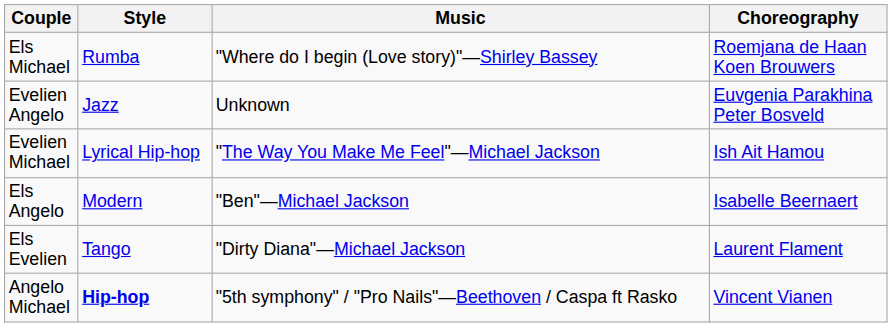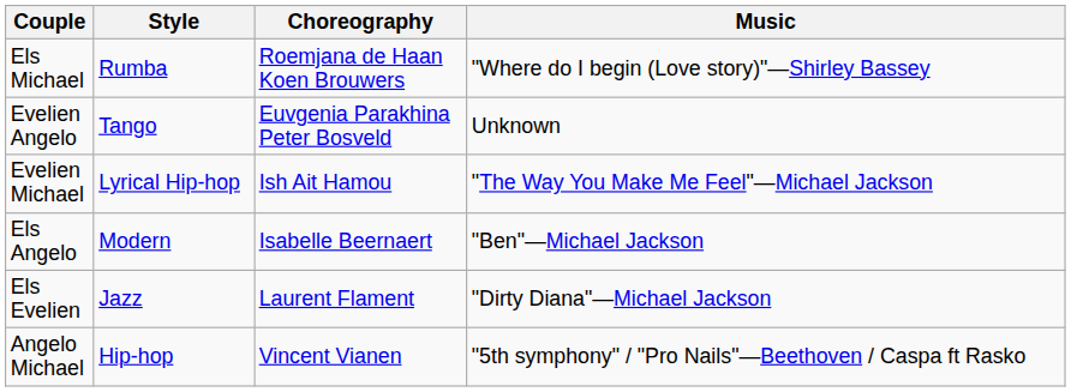columns swapped: Music <-> Choreography
Evelien Angelo | Style: Jazz -> Tango
Els Evelien | Style: Tango -> Jazz
Angelo Michael | Style: bold -> normal
